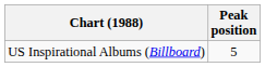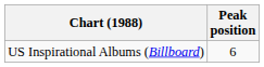US Inspirational Albums (Billboard) | Peak position: 5 -> 6
